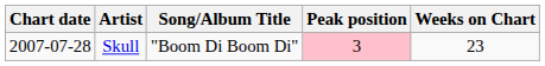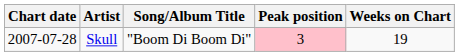Skull | Weeks on Chart: 23 -> 19
